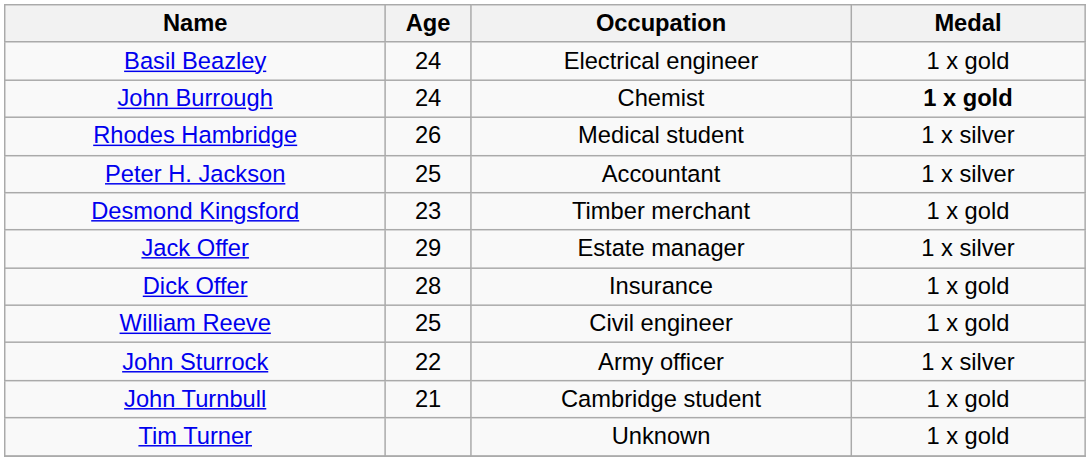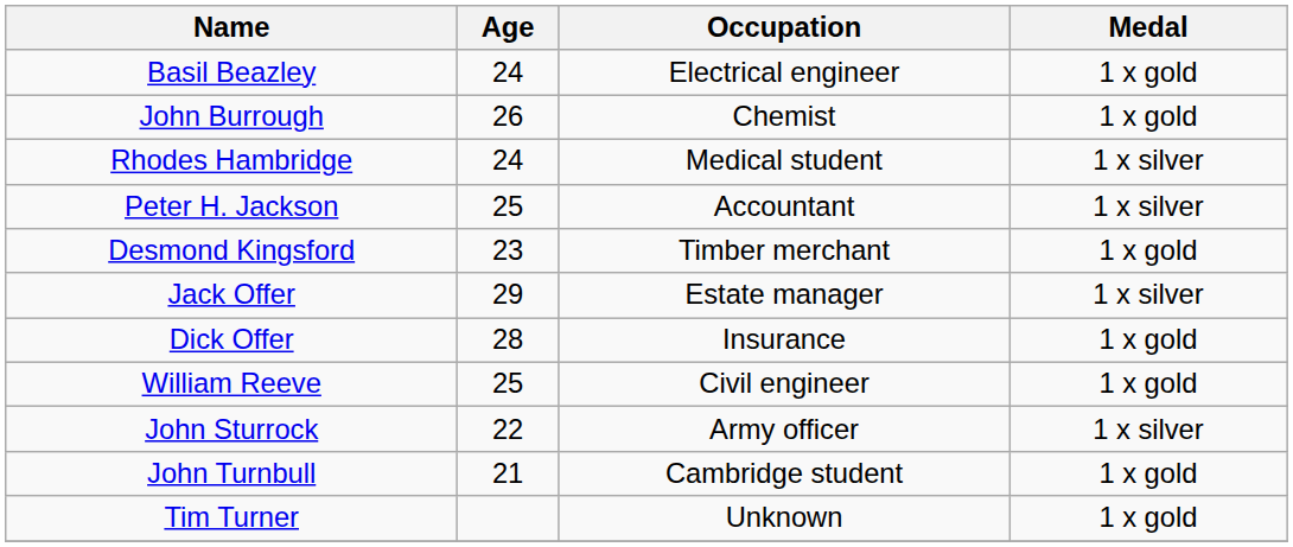John Burrough | Age: 24 -> 26
John Burrough | Medal: bold -> normal
Rhodes Hambridge | Age: 26 -> 24
